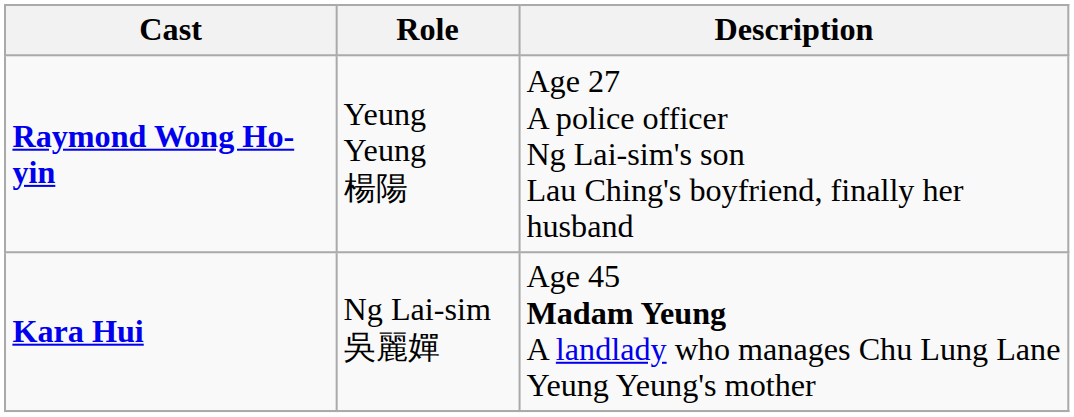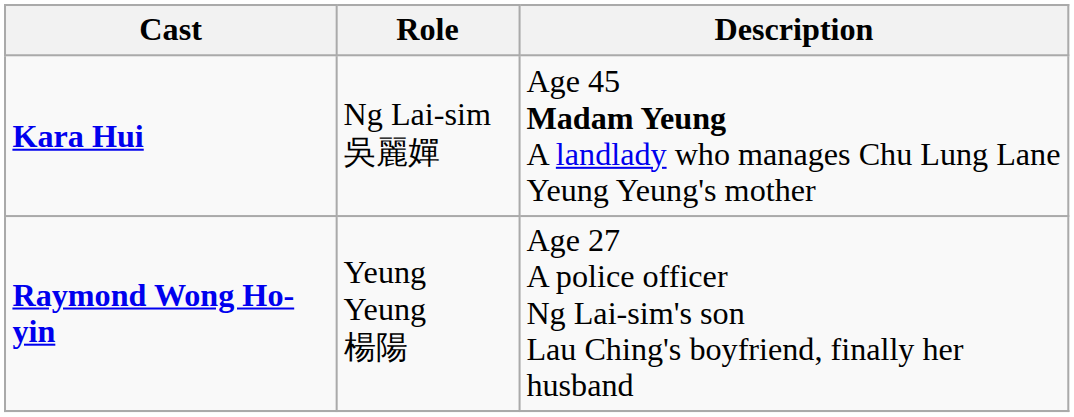rows swapped: Kara Hui <-> Raymond Wong Ho-yin
